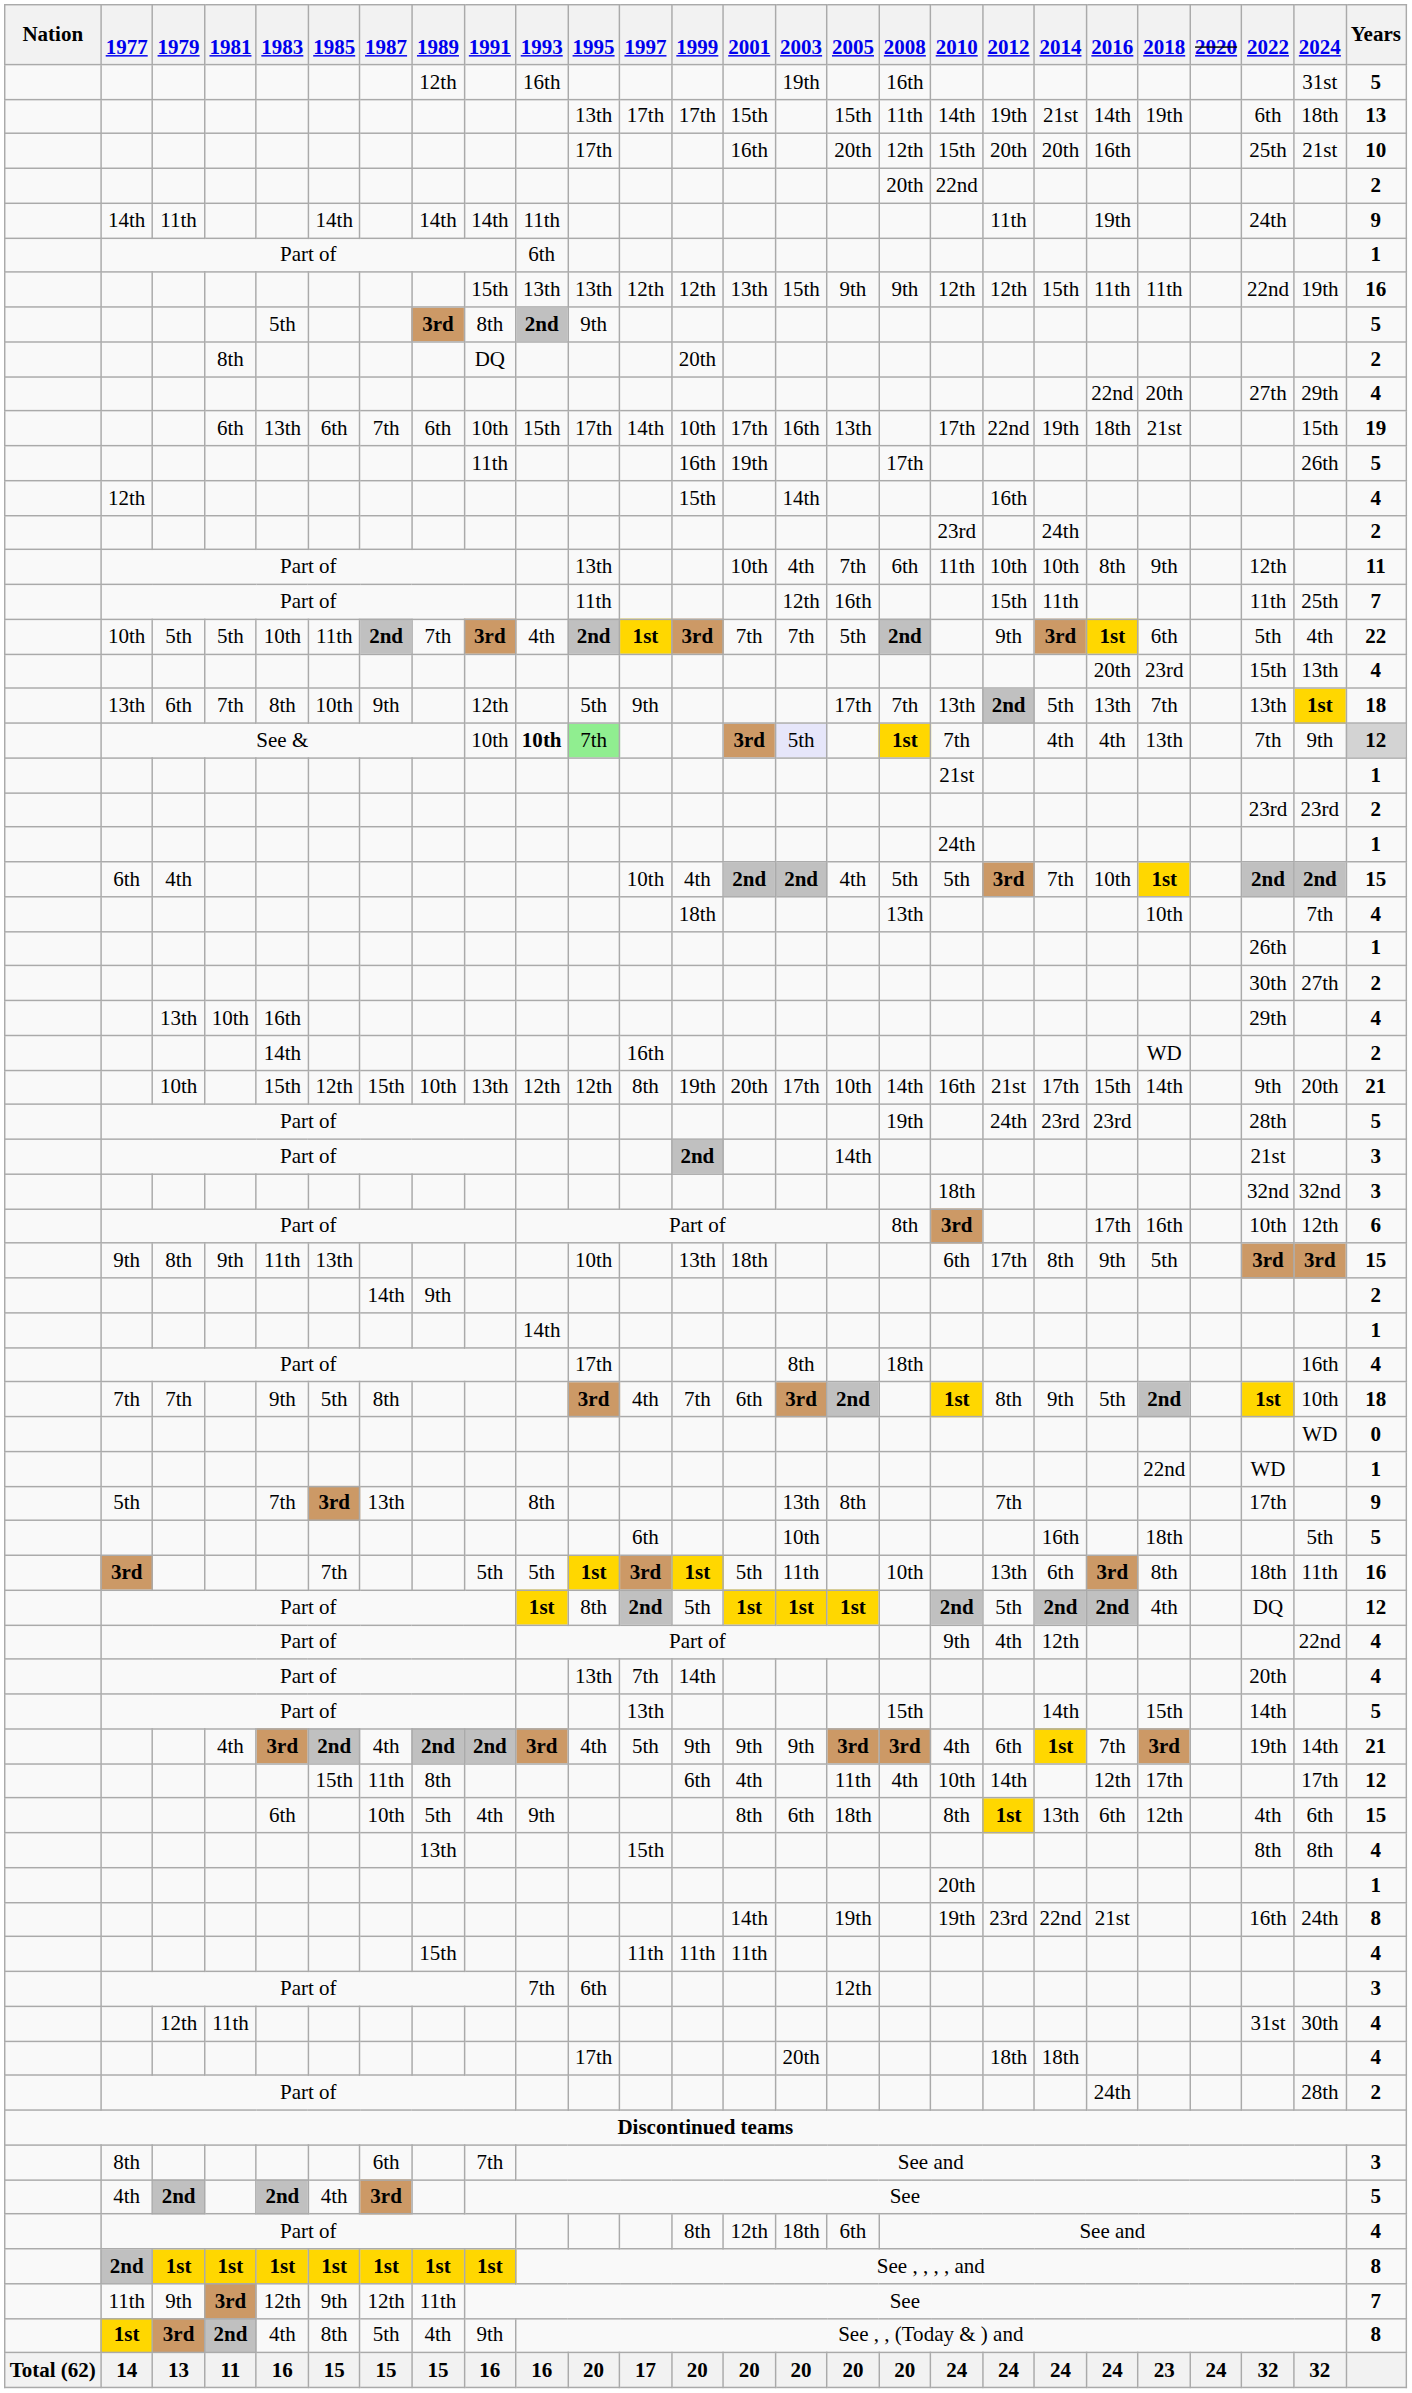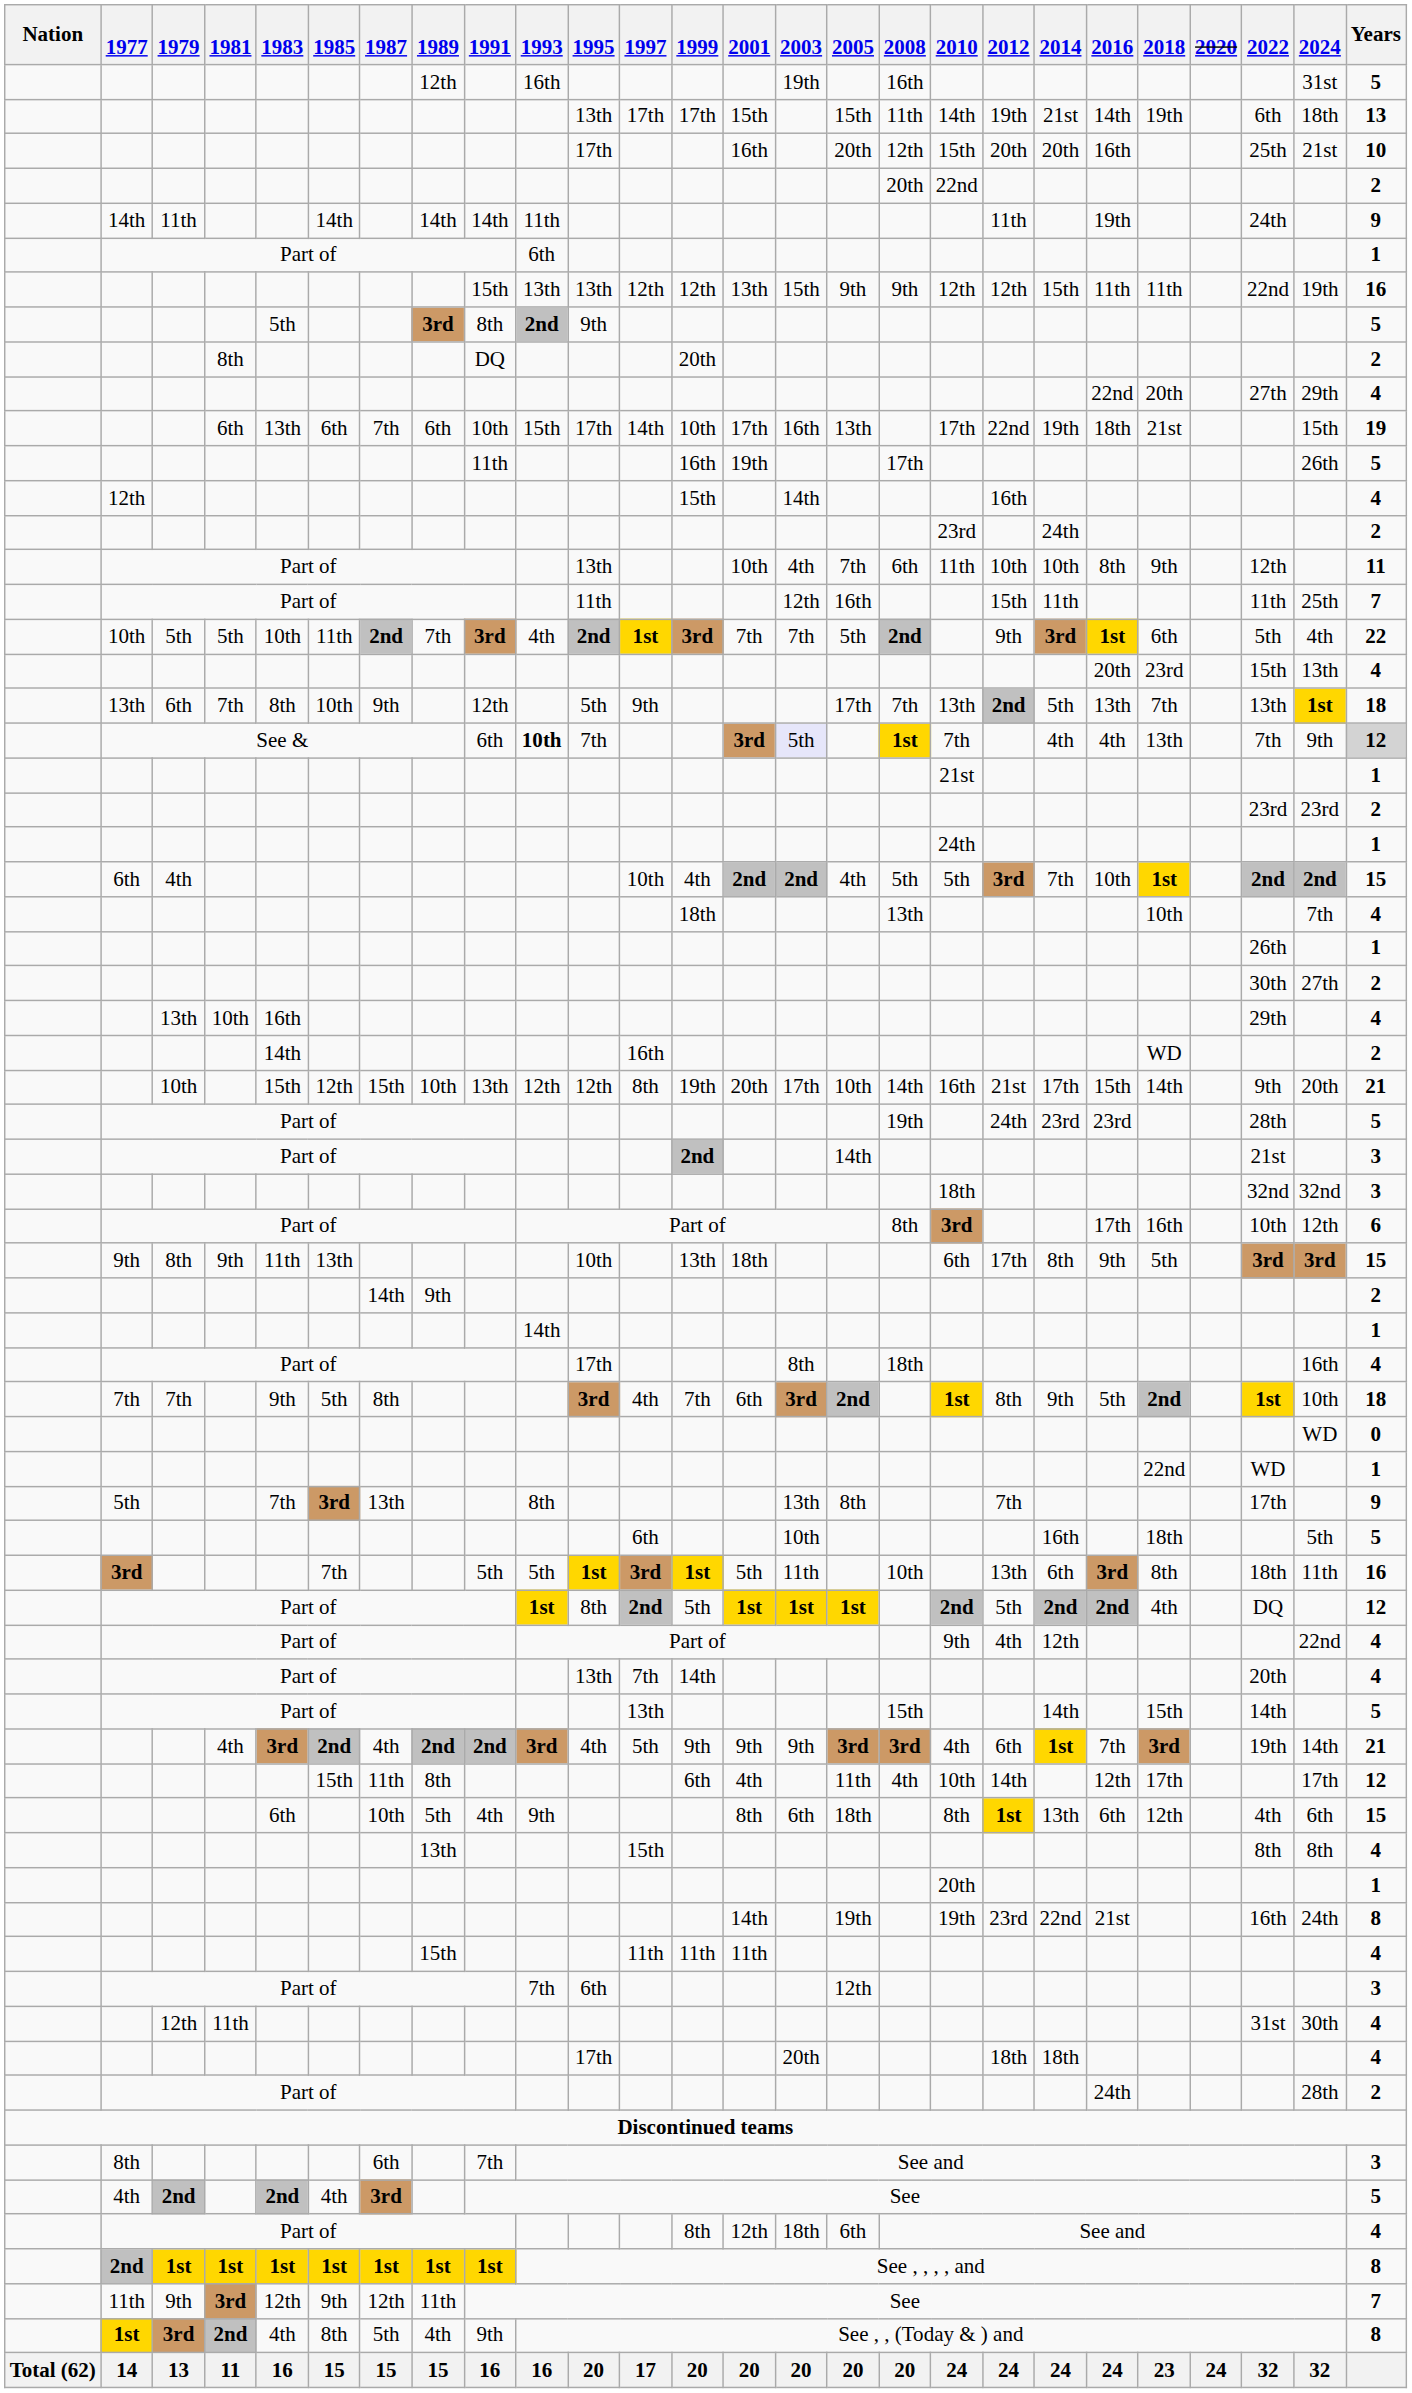See & | 1991: 10th -> 6th
See & | 1995: lightgreen background -> no background
